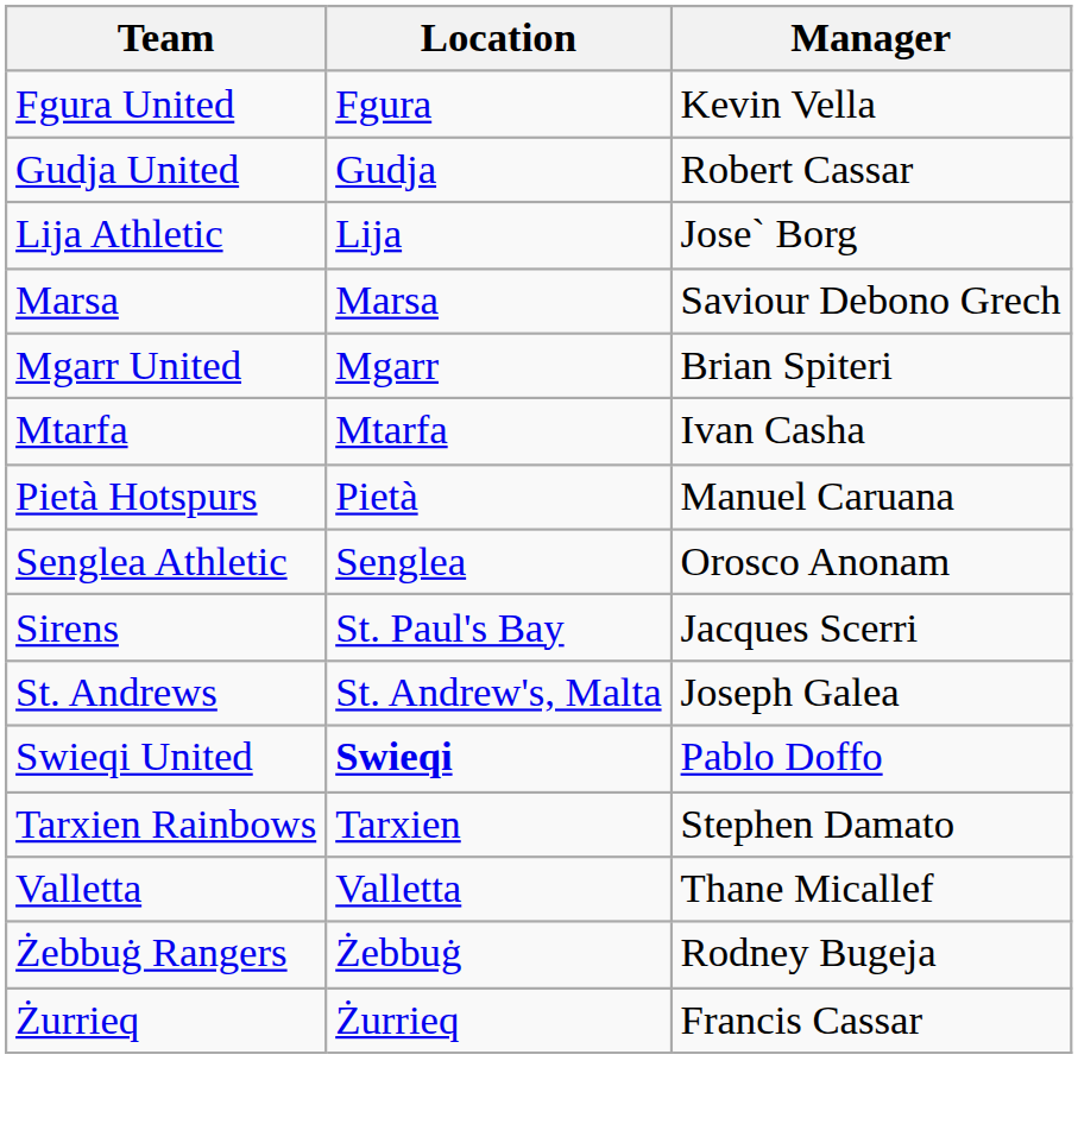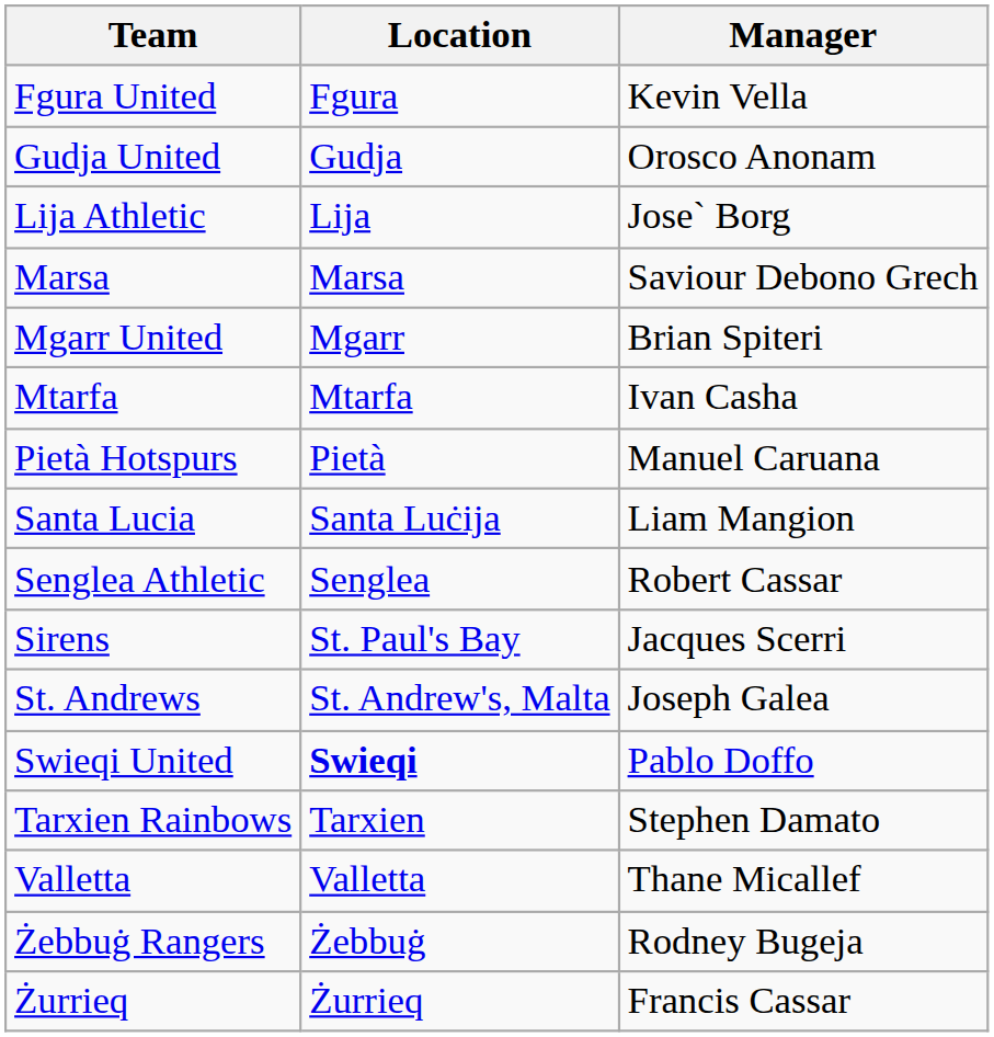Gudja United | Manager: Robert Cassar -> Orosco Anonam
+ row: Santa Lucia | Santa Luċija | Liam Mangion
Senglea Athletic | Manager: Orosco Anonam -> Robert Cassar
